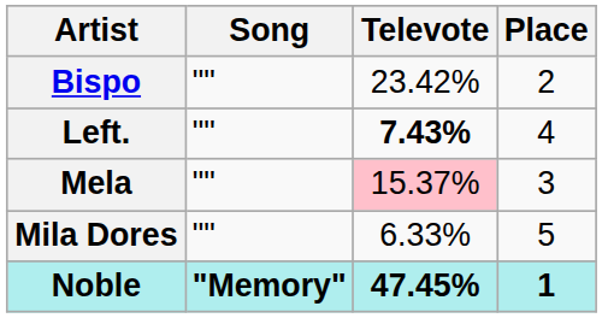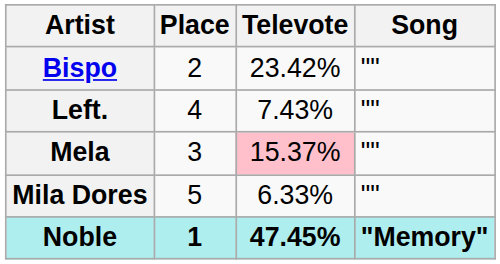columns swapped: Song <-> Place
Left. | Televote: bold -> normal
